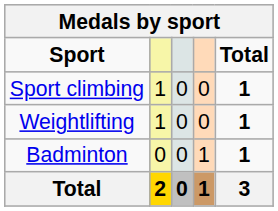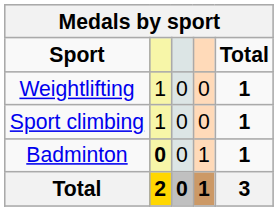rows swapped: Sport climbing <-> Weightlifting
Badminton | column 2: normal -> bold
